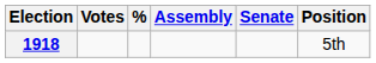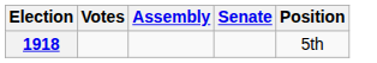- column: %
